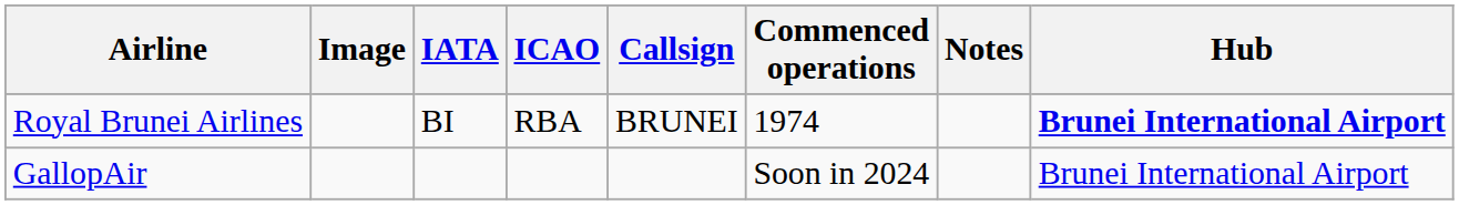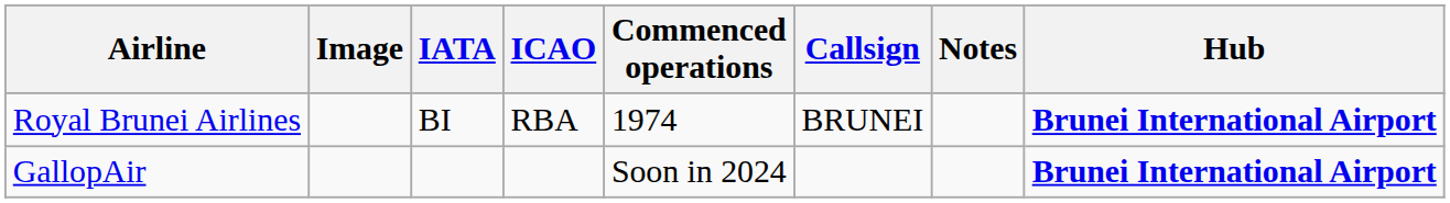columns swapped: Callsign <-> Commenced operations
GallopAir | Hub: normal -> bold
